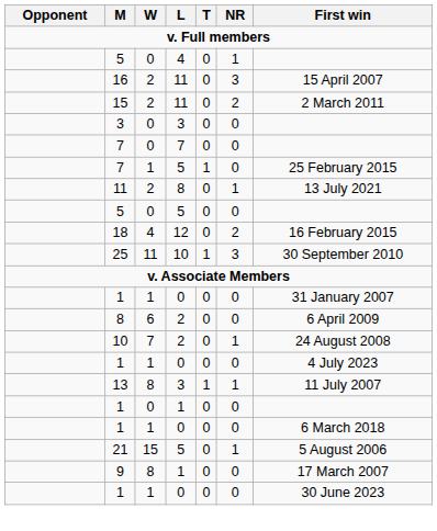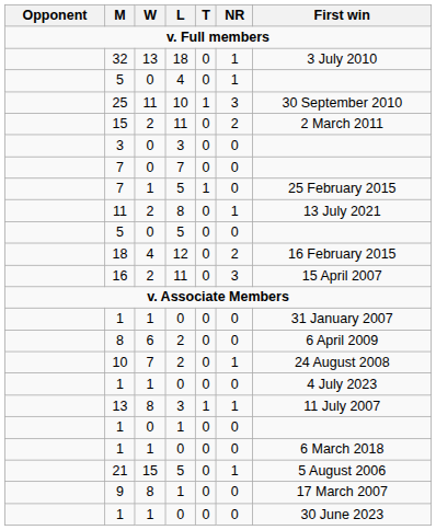+ row: 32 | 13 | 18 | 0 | 1 | 3 July 2010
rows swapped: 16 <-> 25
